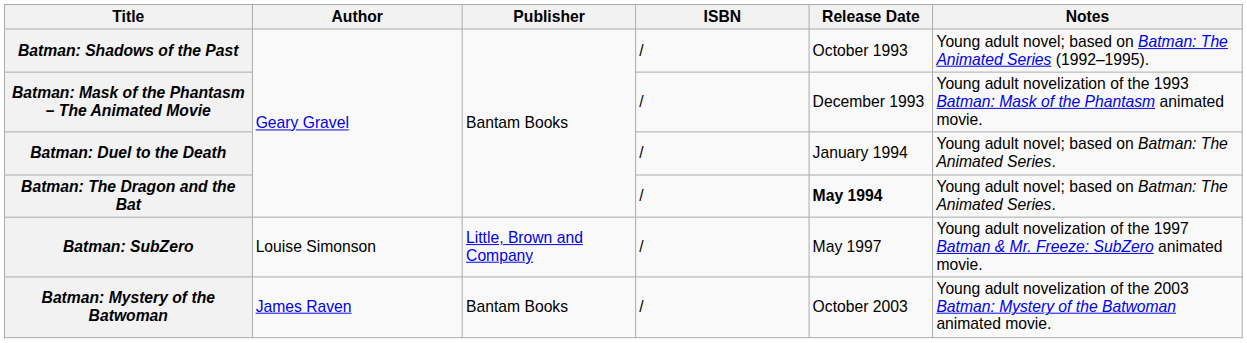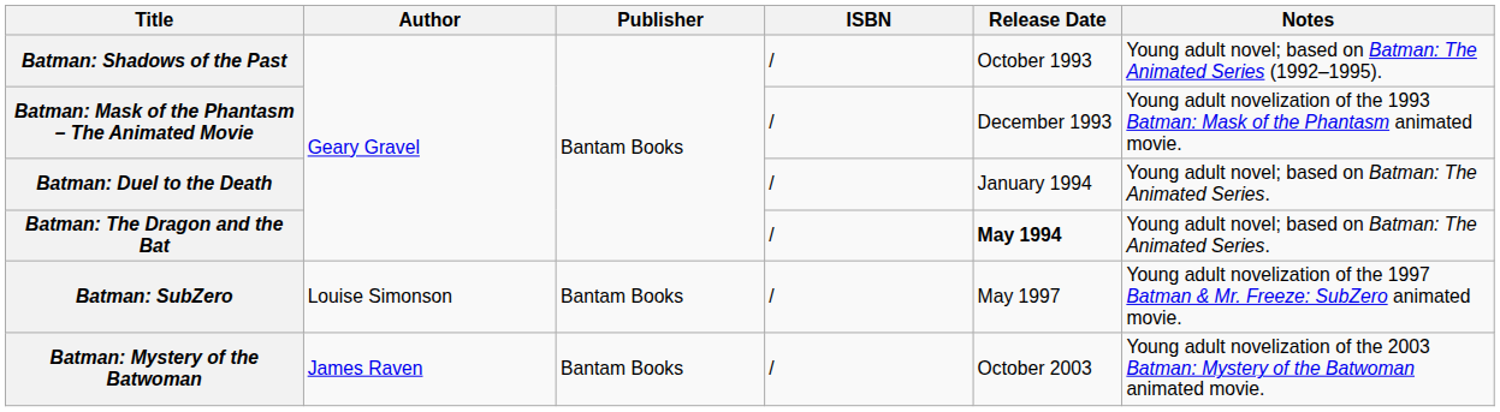Batman: SubZero | Publisher: Little, Brown and Company -> Bantam Books
